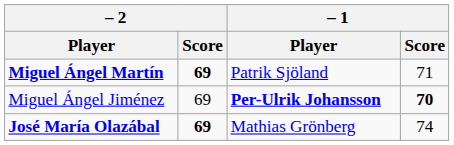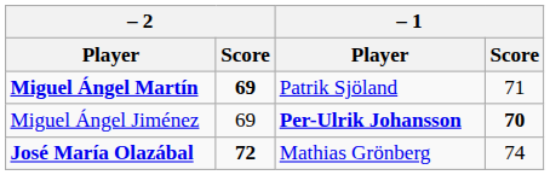José María Olazábal | – 2 / Score: 69 -> 72
